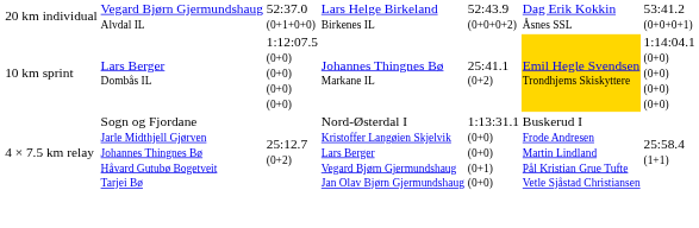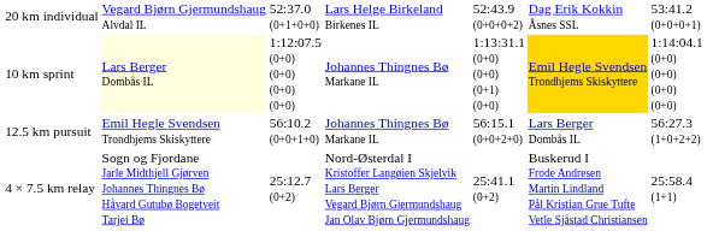10 km sprint | column 2: no background -> lightyellow background
10 km sprint | column 5: 25:41.1 (0+2) -> 1:13:31.1 (0+0) (0+0) (0+1) (0+0)
+ row: 12.5 km pursuit | Emil Hegle Svendsen Trondhjems Skiskyttere | 56:10.2 (0+0+1+0) | Johannes Thingnes Bø Markane IL | 56:15.1 (0+0+2+0) | Lars Berger Dombås IL | 56:27.3 (1+0+2+2)
4 × 7.5 km relay | column 5: 1:13:31.1 (0+0) (0+0) (0+1) (0+0) -> 25:41.1 (0+2)
